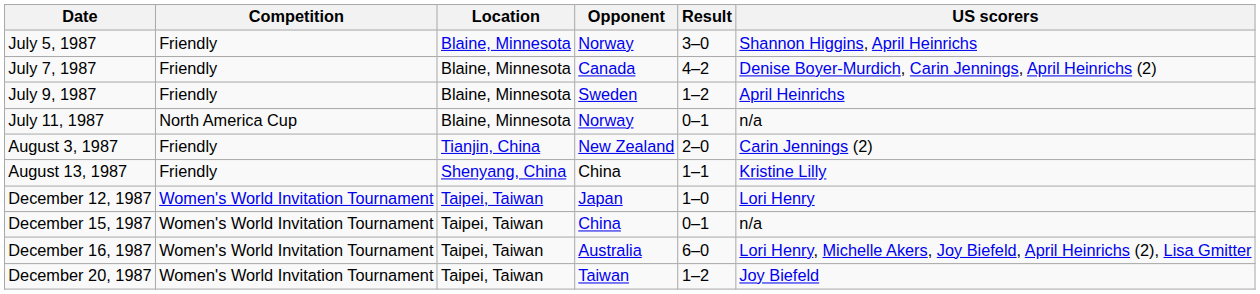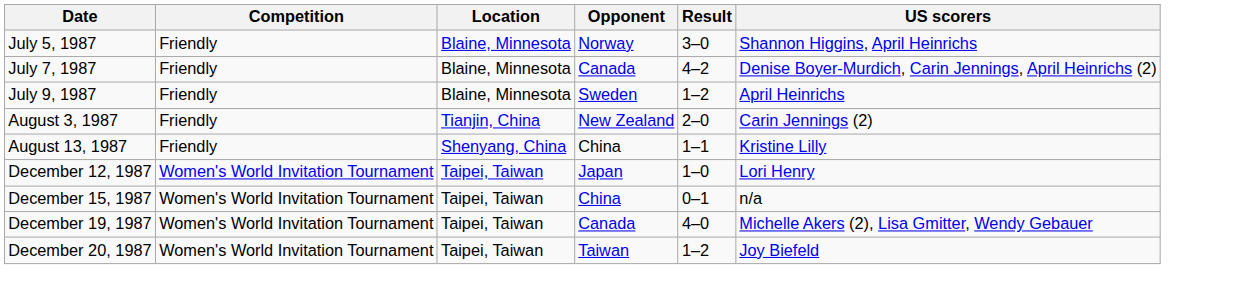- row: July 11, 1987 | North America Cup | Blaine, Minnesota | Norway | 0–1 | n/a
- row: December 16, 1987 | Women's World Invitation Tournament | Taipei, Taiwan | Australia | 6–0 | Lori Henry, Michelle Akers, Joy Biefeld, April Heinrichs (2), Lisa Gmitter
+ row: December 19, 1987 | Women's World Invitation Tournament | Taipei, Taiwan | Canada | 4–0 | Michelle Akers (2), Lisa Gmitter, Wendy Gebauer
